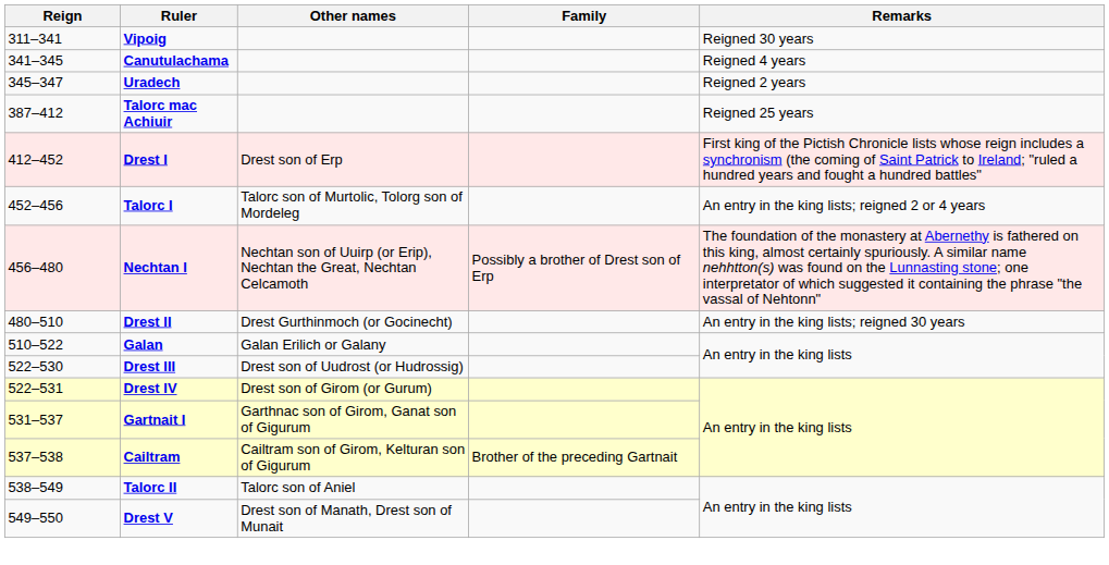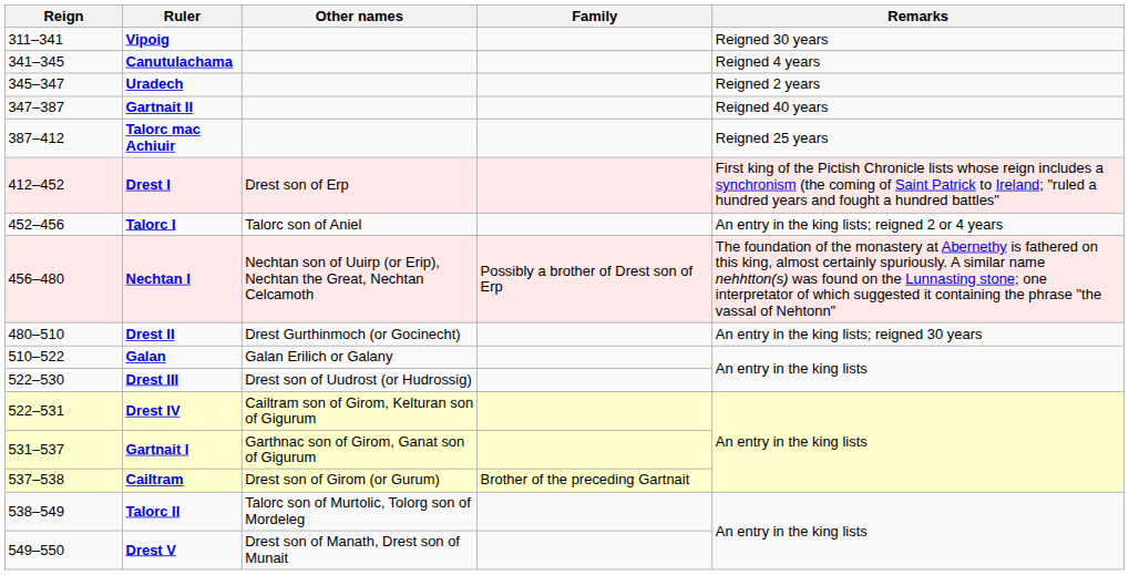+ row: 347–387 | Gartnait II | Reigned 40 years
Talorc I | Other names: Talorc son of Murtolic, Tolorg son of Mordeleg -> Talorc son of Aniel
Drest IV | Other names: Drest son of Girom (or Gurum) -> Cailtram son of Girom, Kelturan son of Gigurum
Cailtram | Other names: Cailtram son of Girom, Kelturan son of Gigurum -> Drest son of Girom (or Gurum)
Talorc II | Other names: Talorc son of Aniel -> Talorc son of Murtolic, Tolorg son of Mordeleg
